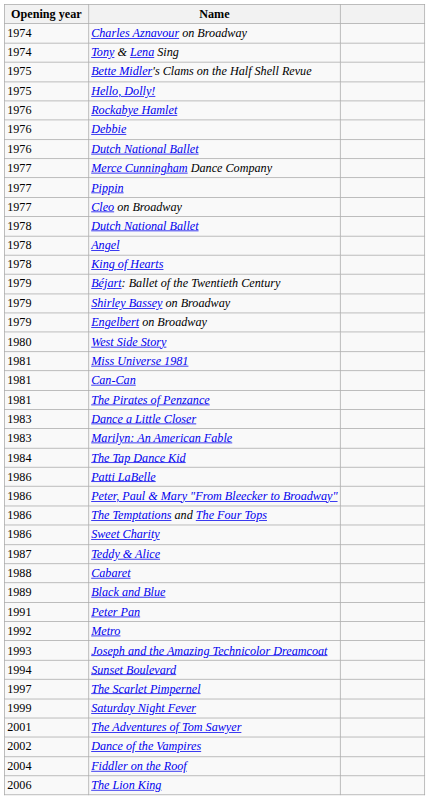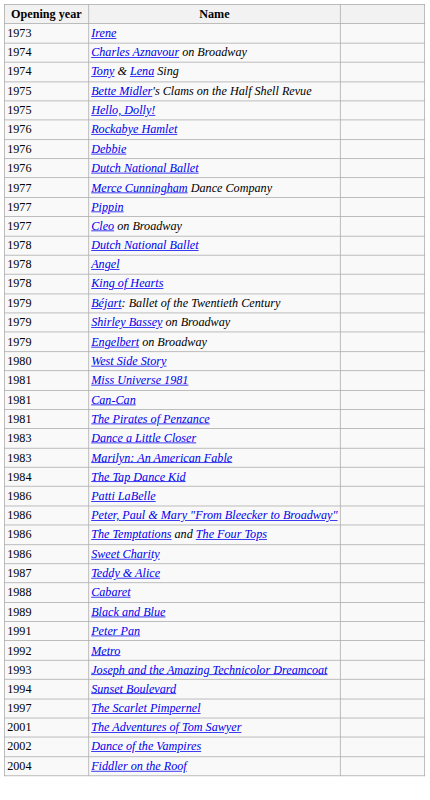+ row: 1973 | Irene
- row: 1999 | Saturday Night Fever
- row: 2006 | The Lion King
